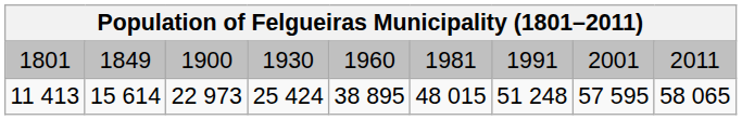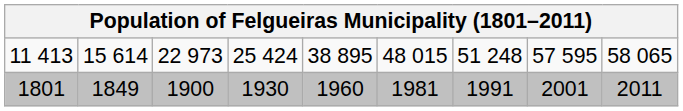rows swapped: 1801 <-> 11 413
